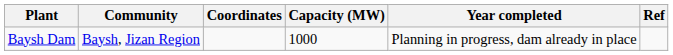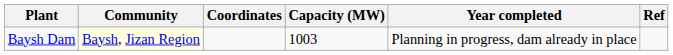Baysh Dam | Community: no background -> lightyellow background
Baysh Dam | Capacity (MW): 1000 -> 1003
